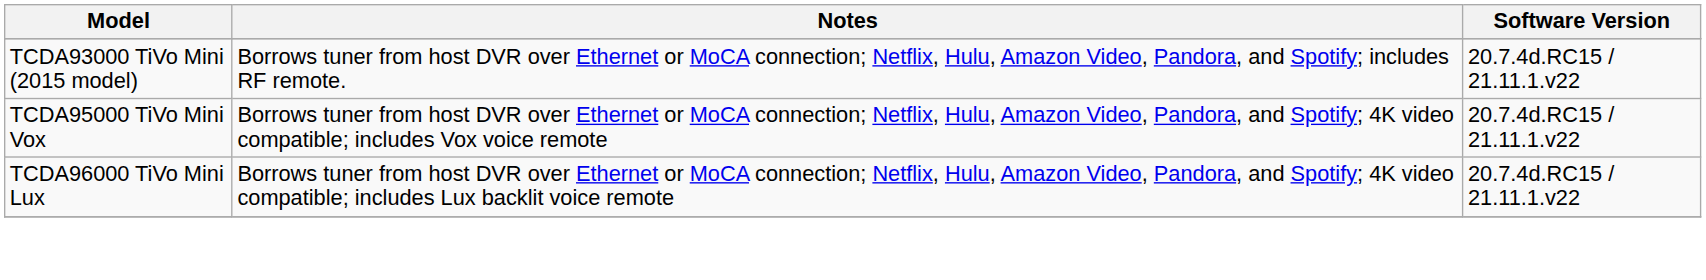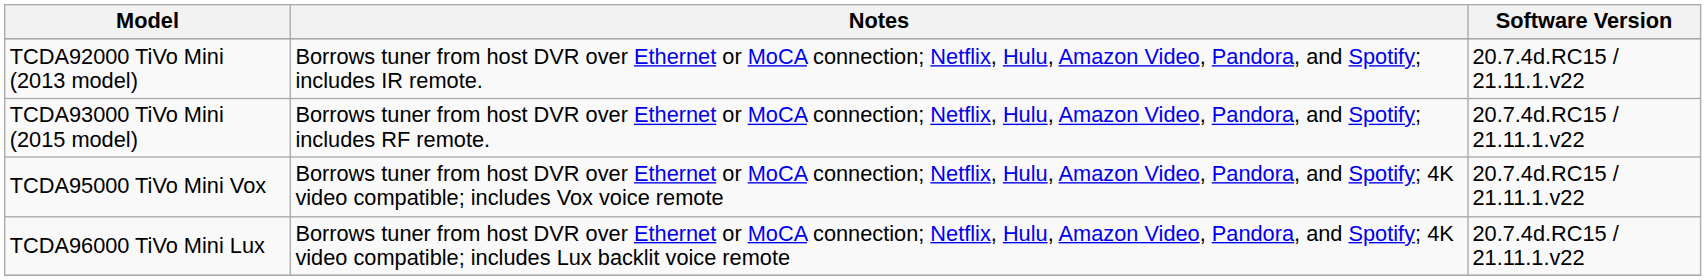+ row: TCDA92000 TiVo Mini (2013 model) | Borrows tuner from host DVR over Ethernet or MoCA connection; Netflix, Hulu, Amazon Video, Pandora, and Spotify; includes IR remote. | 20.7.4d.RC15 / 21.11.1.v22
